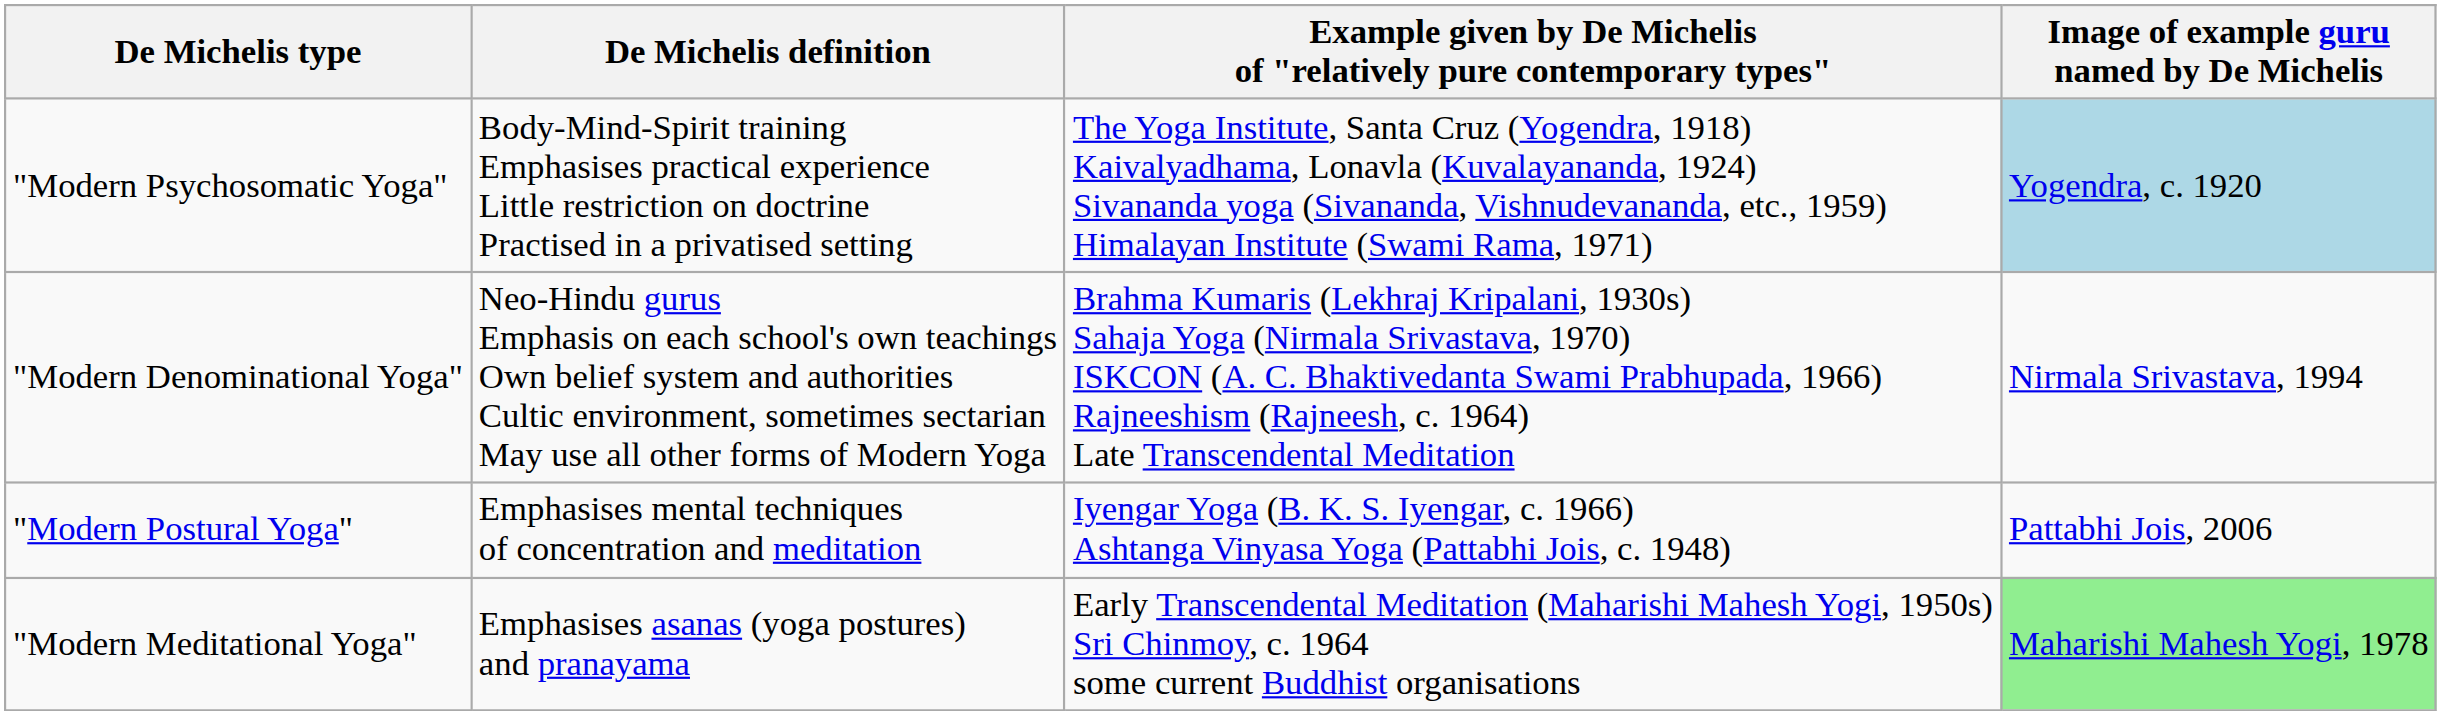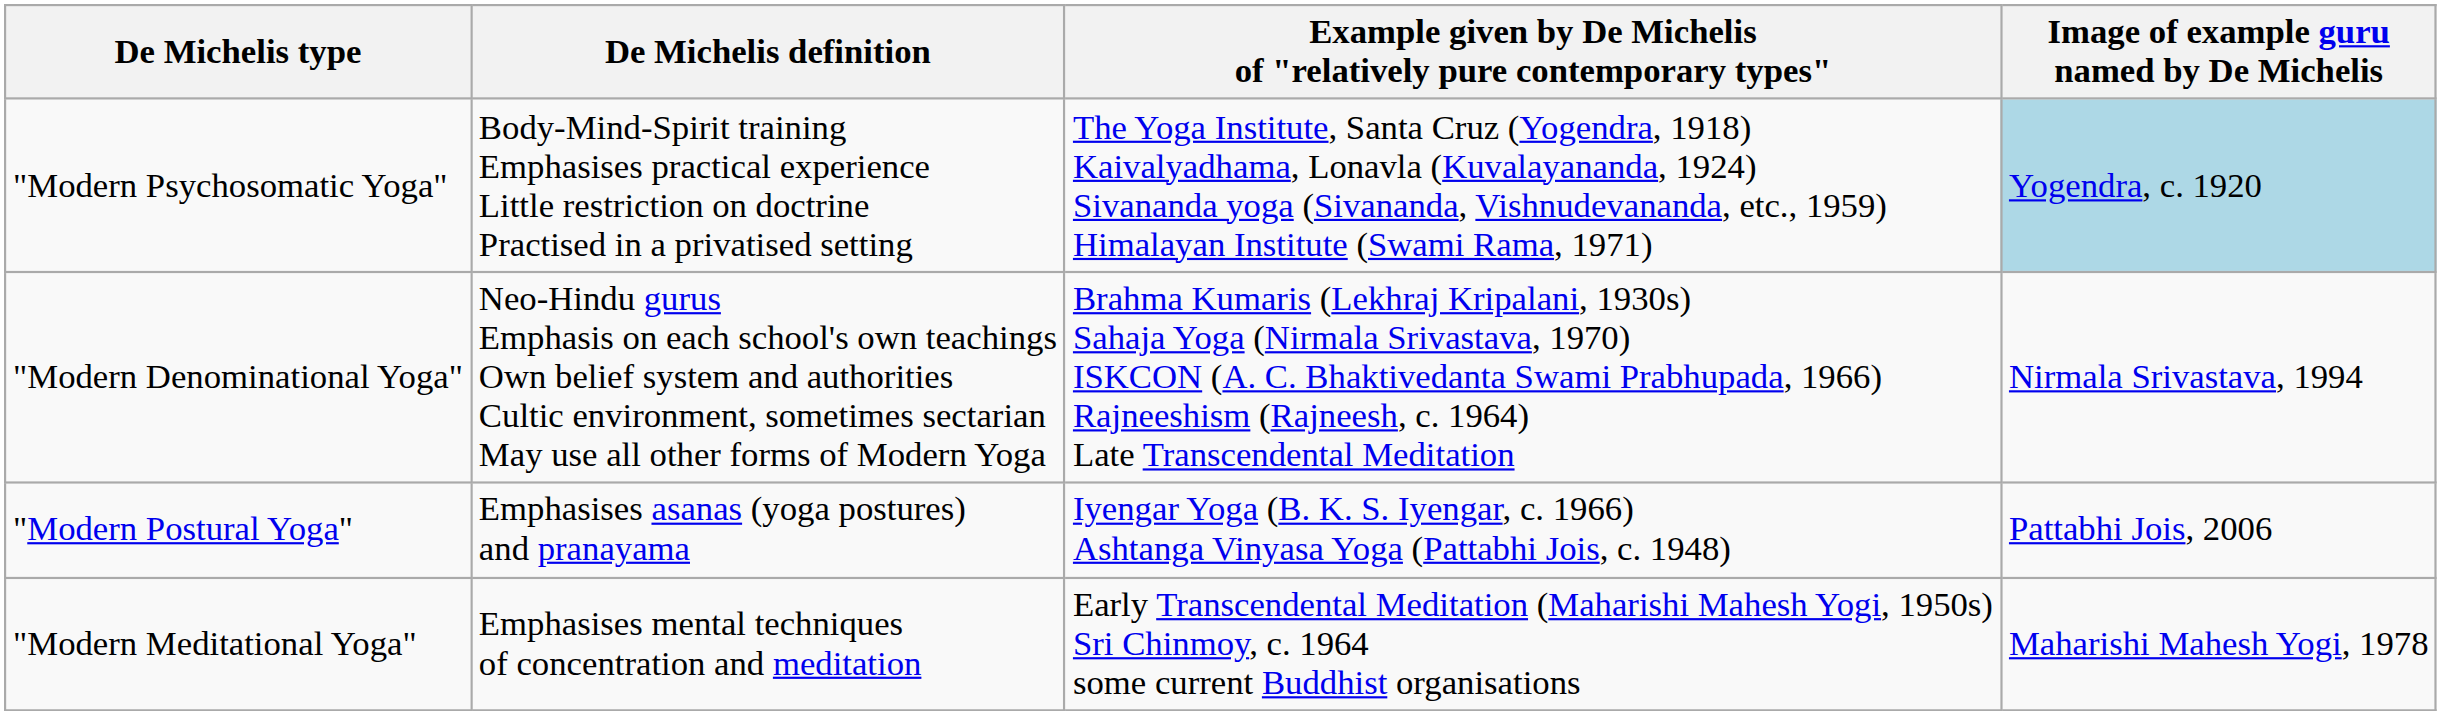"Modern Postural Yoga" | De Michelis definition: Emphasises mental techniques of concentration and meditation -> Emphasises asanas (yoga postures) and pranayama
"Modern Meditational Yoga" | De Michelis definition: Emphasises asanas (yoga postures) and pranayama -> Emphasises mental techniques of concentration and meditation
"Modern Meditational Yoga" | Image of example guru named by De Michelis: lightgreen background -> no background
